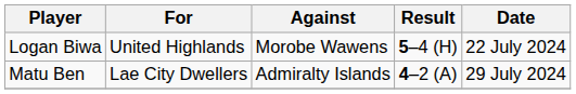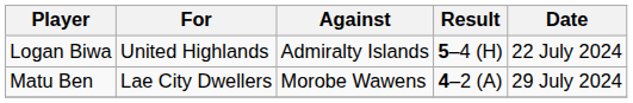Logan Biwa | Against: Morobe Wawens -> Admiralty Islands
Matu Ben | Against: Admiralty Islands -> Morobe Wawens
